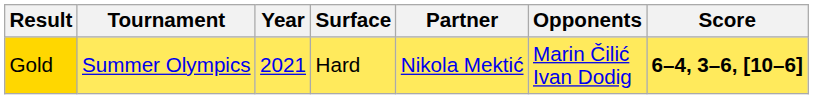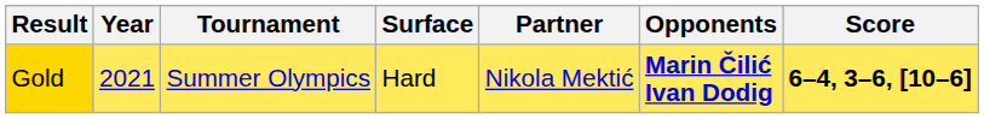columns swapped: Year <-> Tournament
Gold | Opponents: normal -> bold
